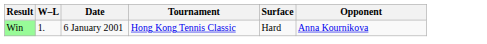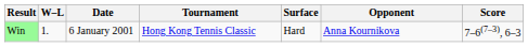+ column: Score | 7–6(7–3), 6–3
